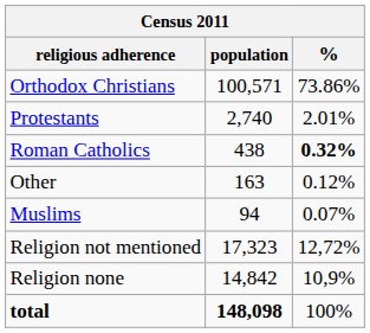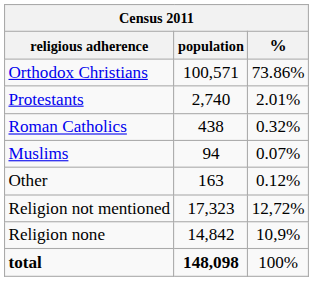Roman Catholics | %: bold -> normal
rows swapped: Muslims <-> Other
